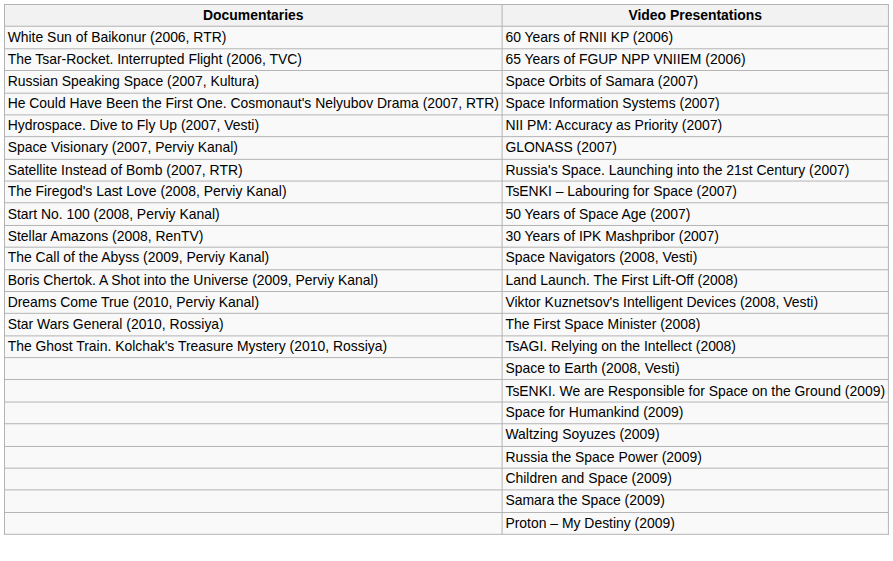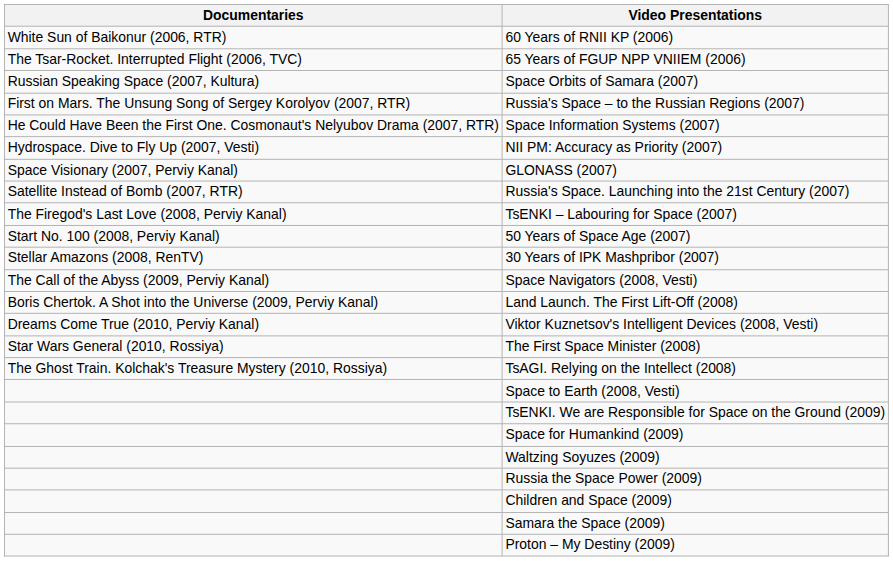+ row: First on Mars. The Unsung Song of Sergey Korolyov (2007, RTR) | Russia's Space – to the Russian Regions (2007)
